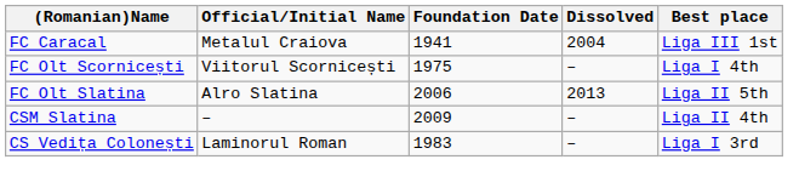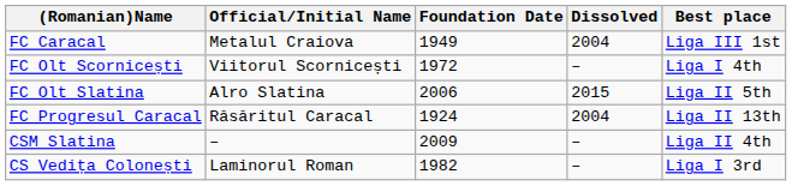FC Caracal | Foundation Date: 1941 -> 1949
FC Olt Scornicești | Foundation Date: 1975 -> 1972
FC Olt Slatina | Dissolved: 2013 -> 2015
+ row: FC Progresul Caracal | Răsăritul Caracal | 1924 | 2004 | Liga II 13th
CS Vedița Colonești | Foundation Date: 1983 -> 1982
